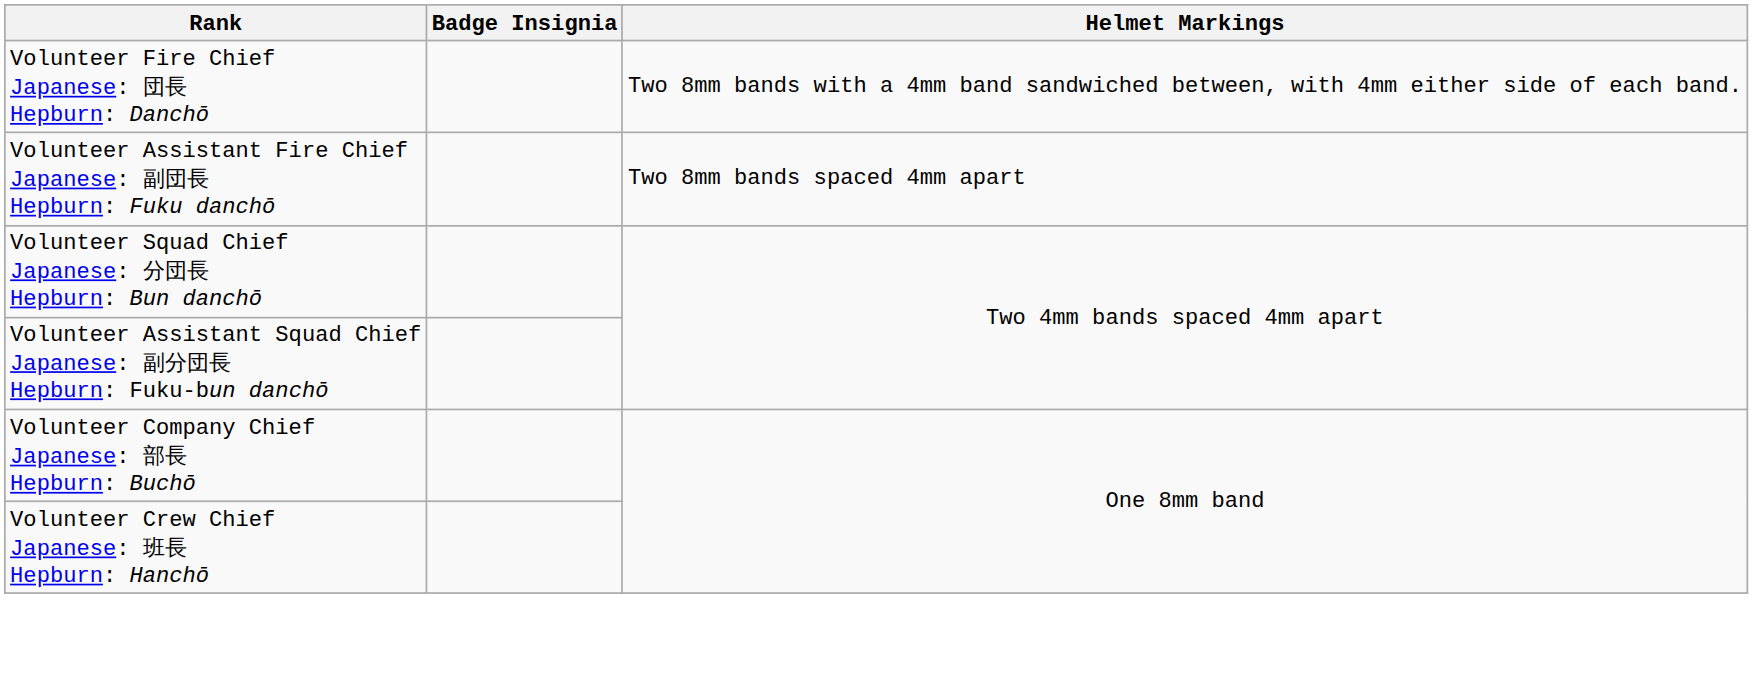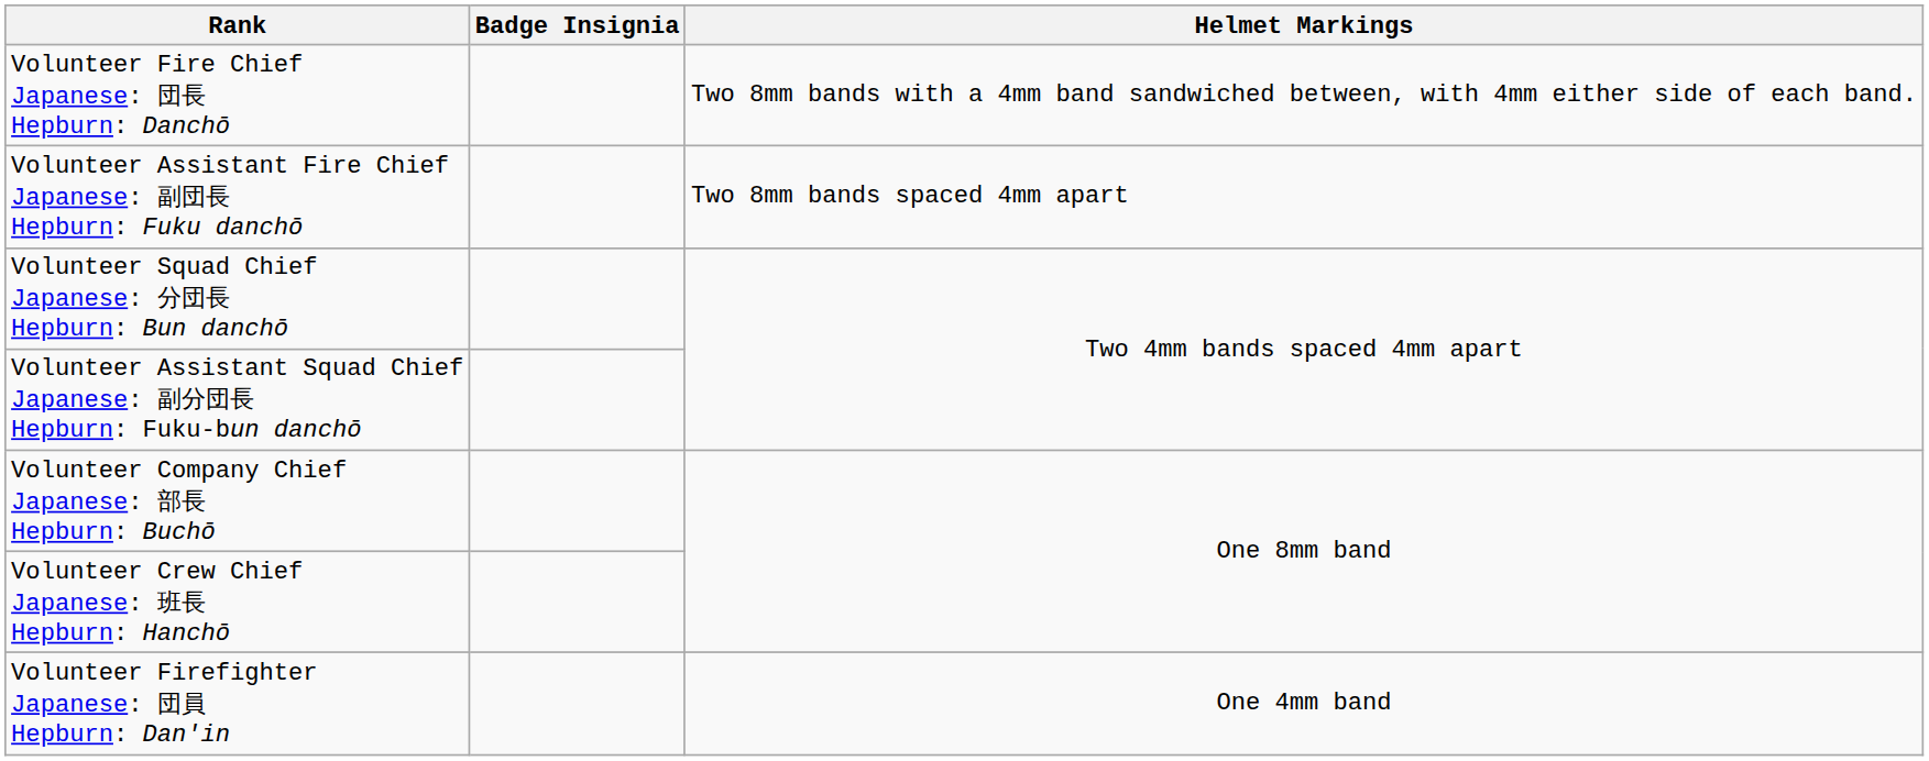+ row: Volunteer Firefighter Japanese: 団員 Hepburn: Dan'in | One 4mm band
